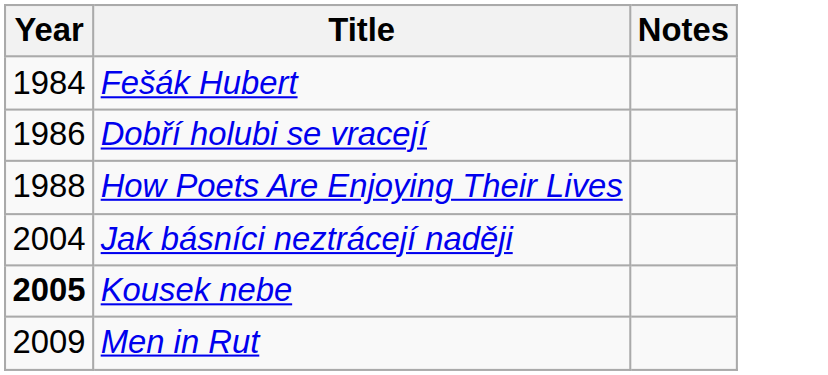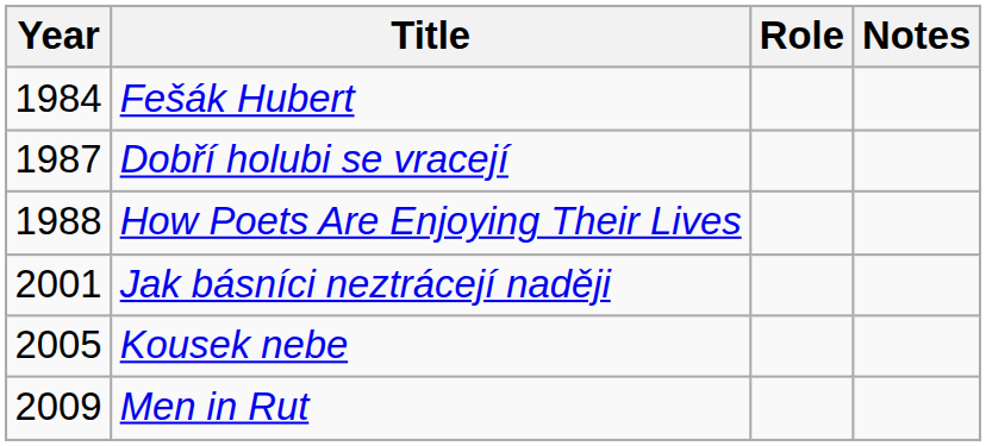+ column: Role
Dobří holubi se vracejí | Year: 1986 -> 1987
Jak básníci neztrácejí naději | Year: 2004 -> 2001
Kousek nebe | Year: bold -> normal
